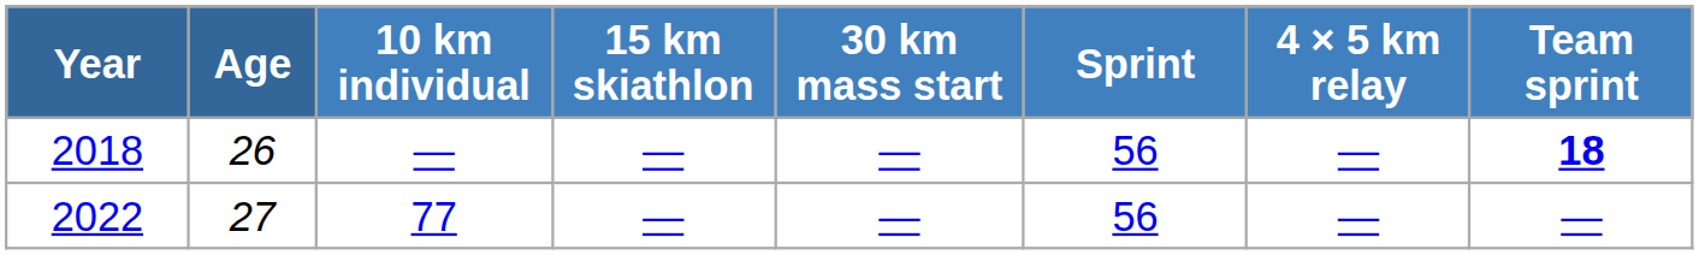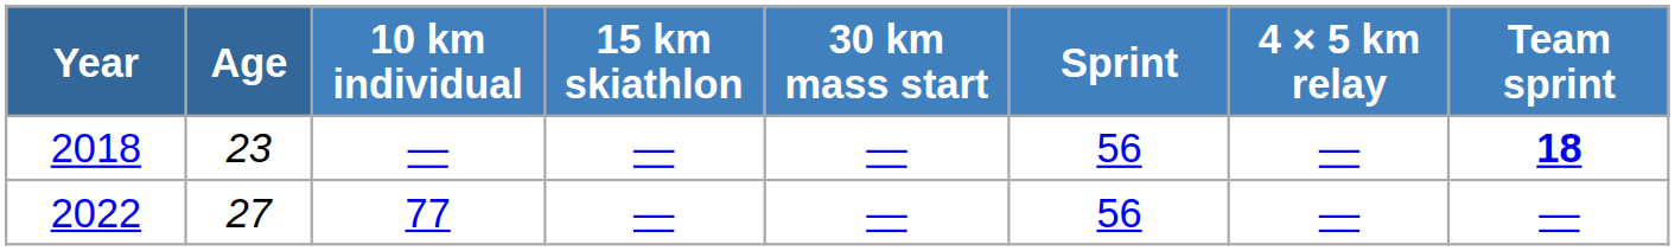2018 | Age: 26 -> 23
